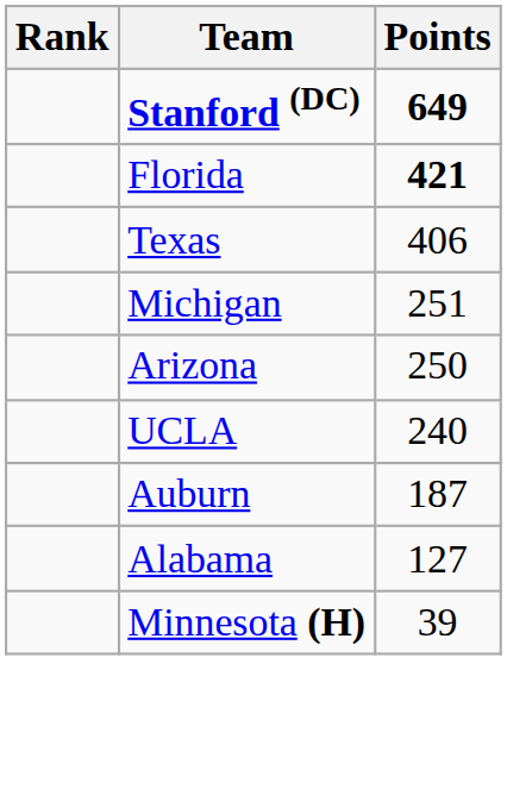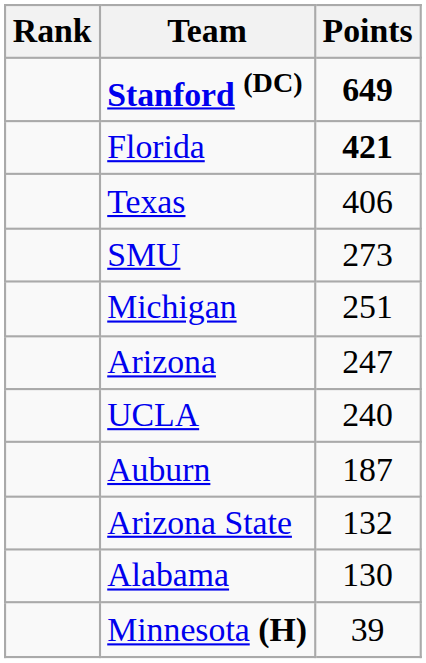+ row: SMU | 273
Arizona | Points: 250 -> 247
+ row: Arizona State | 132
Alabama | Points: 127 -> 130
